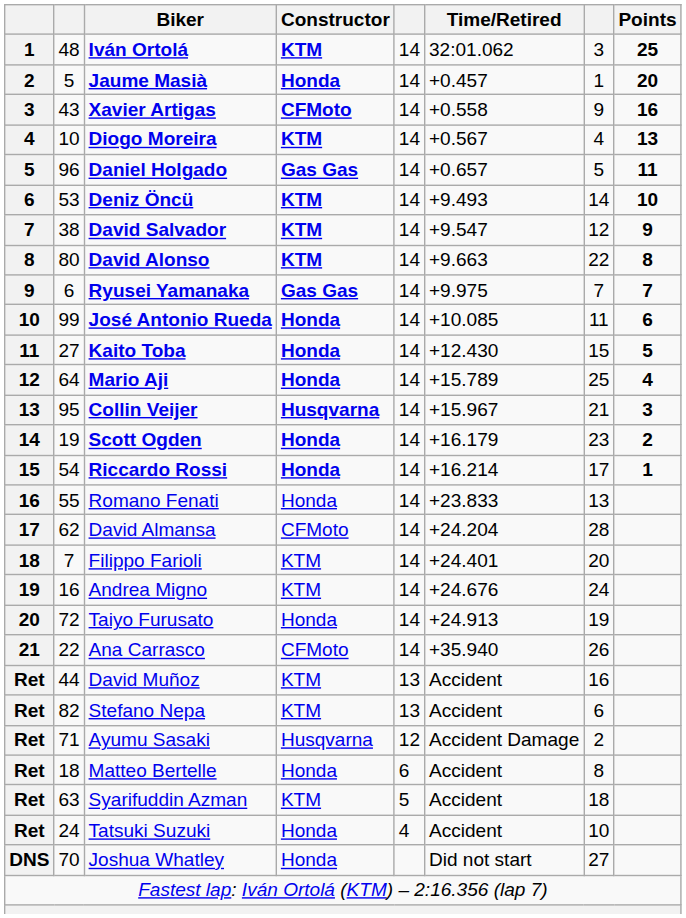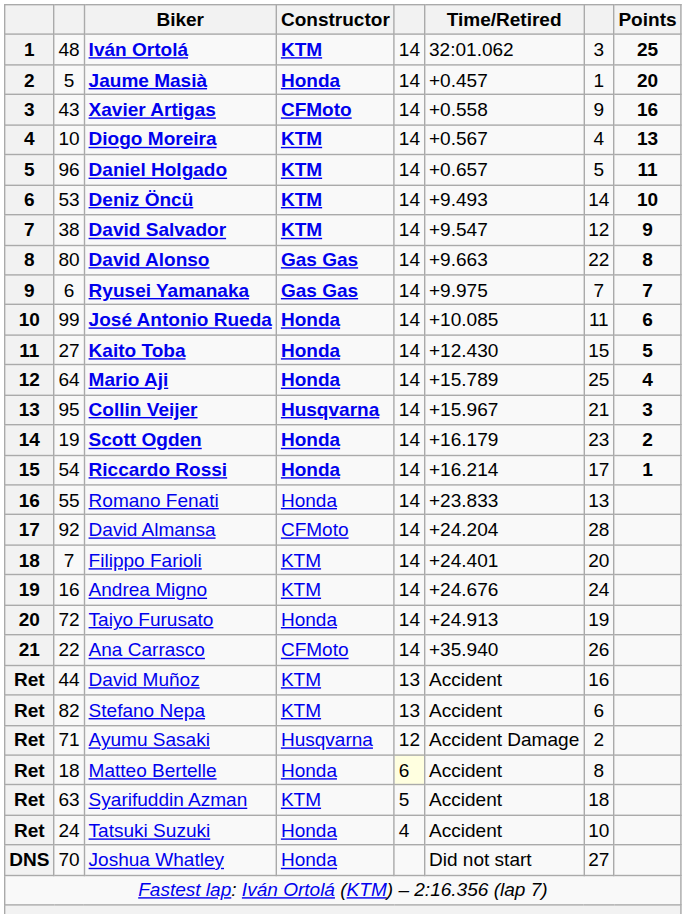Daniel Holgado | Constructor: Gas Gas -> KTM
David Alonso | Constructor: KTM -> Gas Gas
David Almansa | column 2: 62 -> 92
Matteo Bertelle | column 5: no background -> lightyellow background
